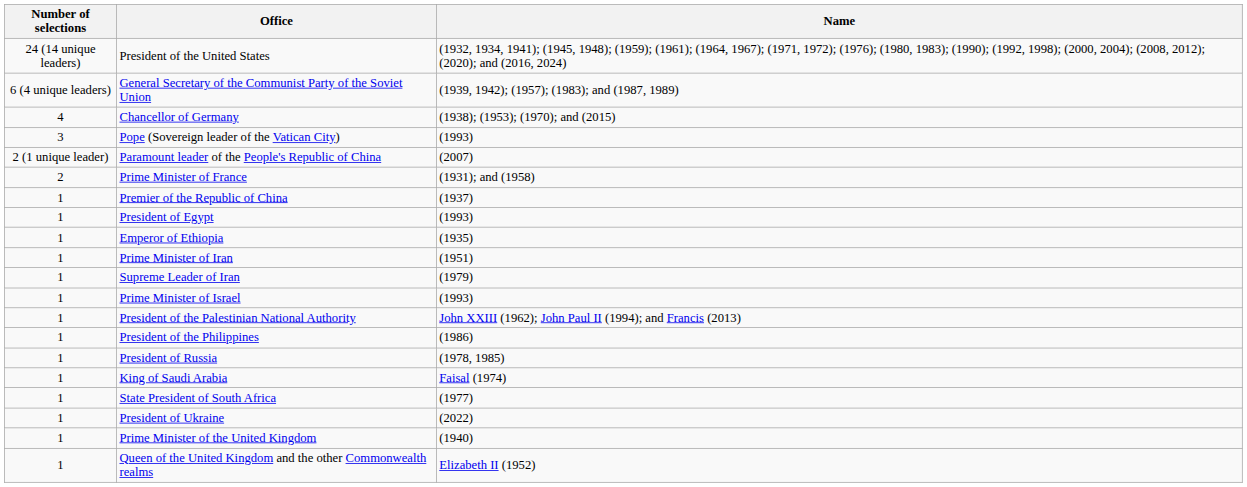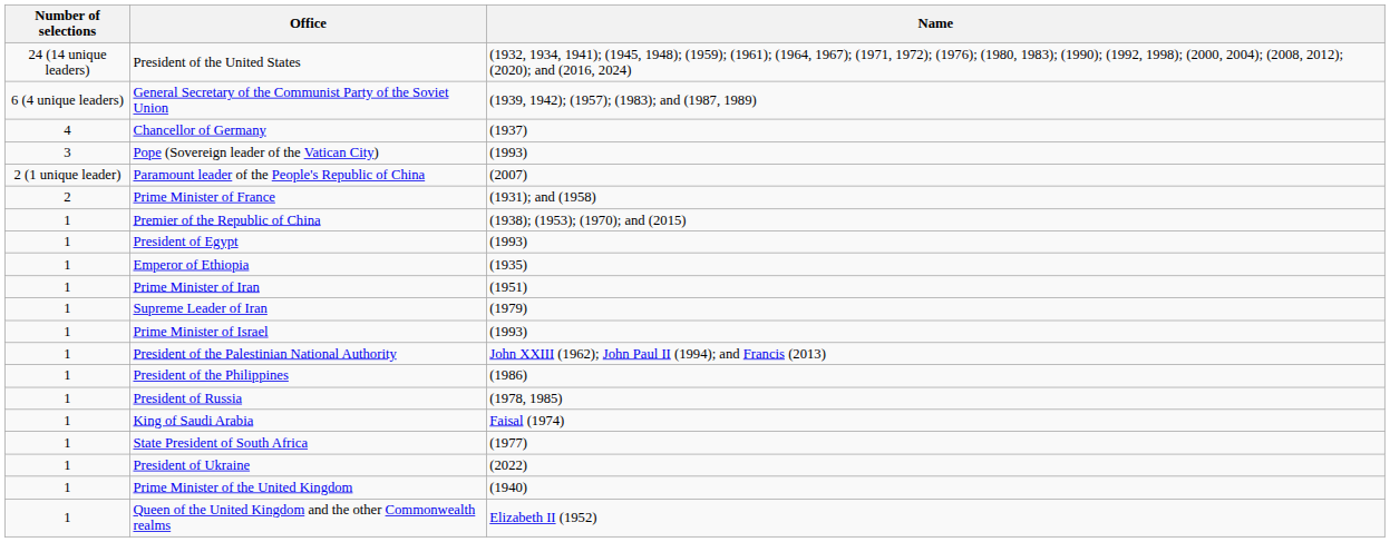Chancellor of Germany | Name: (1938); (1953); (1970); and (2015) -> (1937)
Premier of the Republic of China | Name: (1937) -> (1938); (1953); (1970); and (2015)
